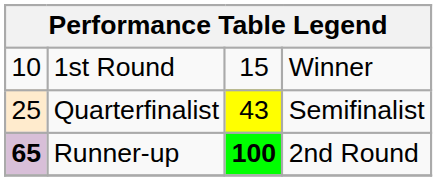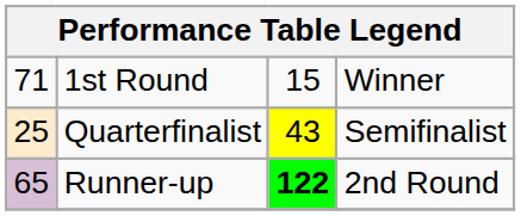1st Round | column 1: 10 -> 71
Runner-up | column 1: bold -> normal
Runner-up | column 3: 100 -> 122
